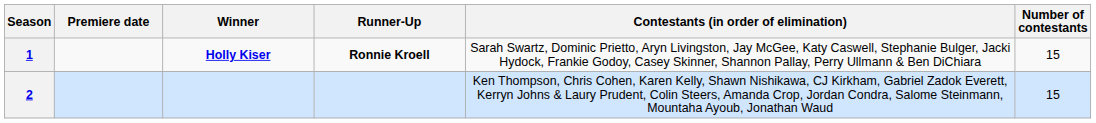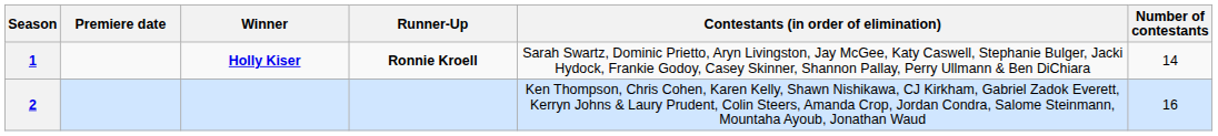1 | Number of contestants: 15 -> 14
2 | Number of contestants: 15 -> 16
